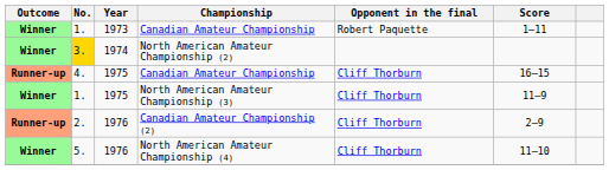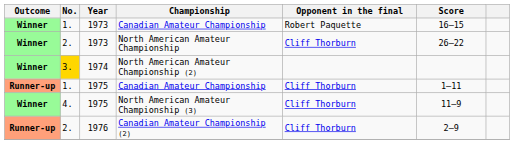1973 / Canadian Amateur Championship | Score: 1–11 -> 16–15
+ row: Winner | 2. | 1973 | North American Amateur Championship | Cliff Thorburn | 26–22
1975 / Canadian Amateur Championship | No.: 4. -> 1.
1975 / Canadian Amateur Championship | Score: 16–15 -> 1–11
North American Amateur Championship (3) | No.: 1. -> 4.
- row: Winner | 5. | 1976 | North American Amateur Championship (4) | Cliff Thorburn | 11–10
